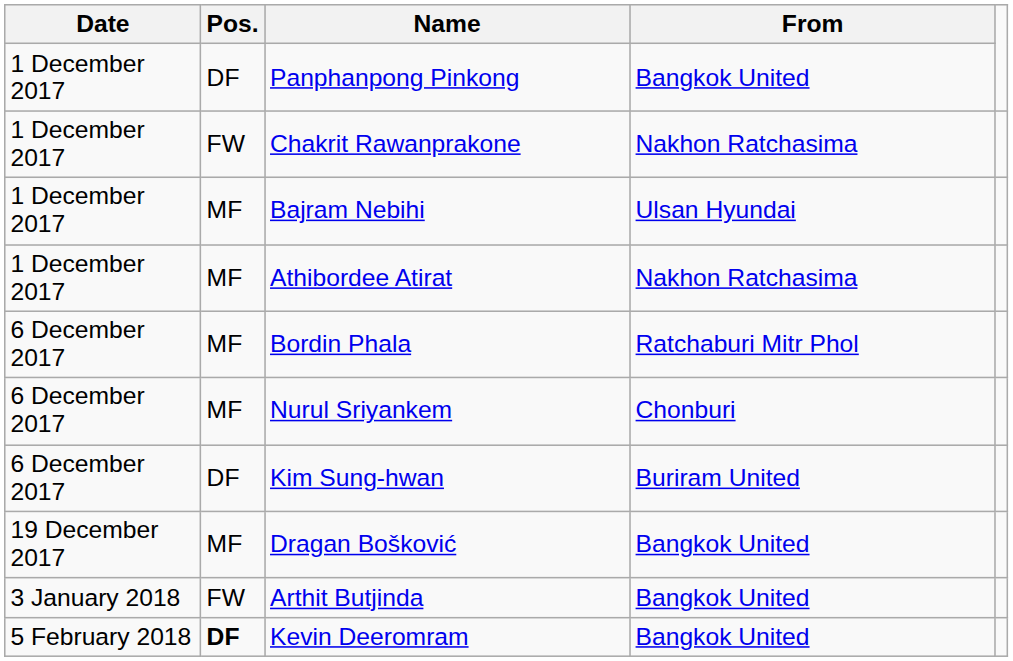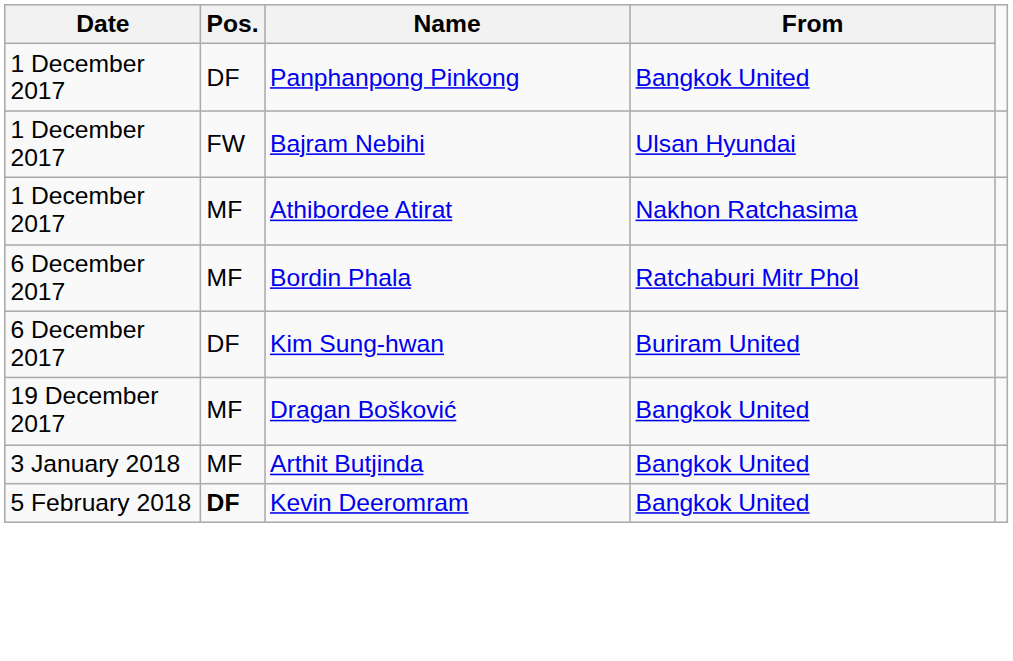- row: 1 December 2017 | FW | Chakrit Rawanprakone | Nakhon Ratchasima
Bajram Nebihi | Pos.: MF -> FW
- row: 6 December 2017 | MF | Nurul Sriyankem | Chonburi
Arthit Butjinda | Pos.: FW -> MF
